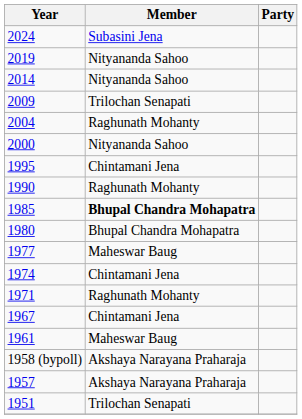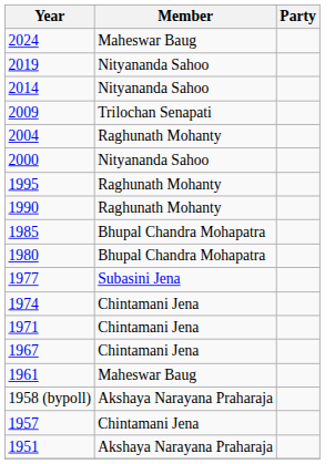2024 | Member: Subasini Jena -> Maheswar Baug
1995 | Member: Chintamani Jena -> Raghunath Mohanty
1985 | Member: bold -> normal
1977 | Member: Maheswar Baug -> Subasini Jena
1971 | Member: Raghunath Mohanty -> Chintamani Jena
1957 | Member: Akshaya Narayana Praharaja -> Chintamani Jena
1951 | Member: Trilochan Senapati -> Akshaya Narayana Praharaja
